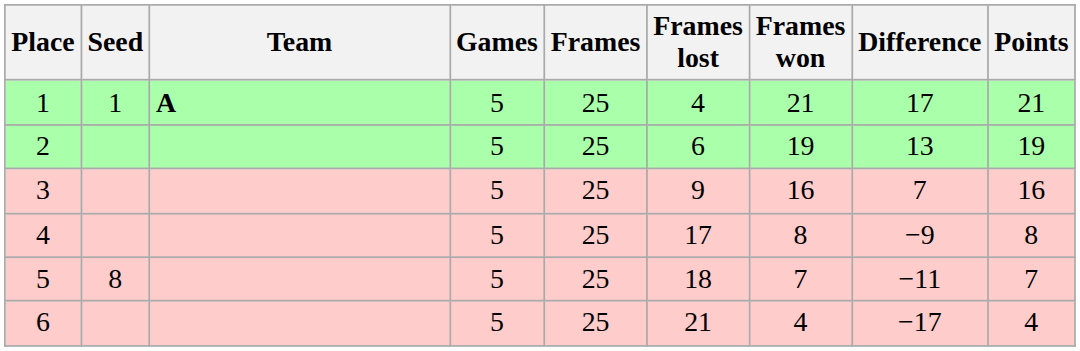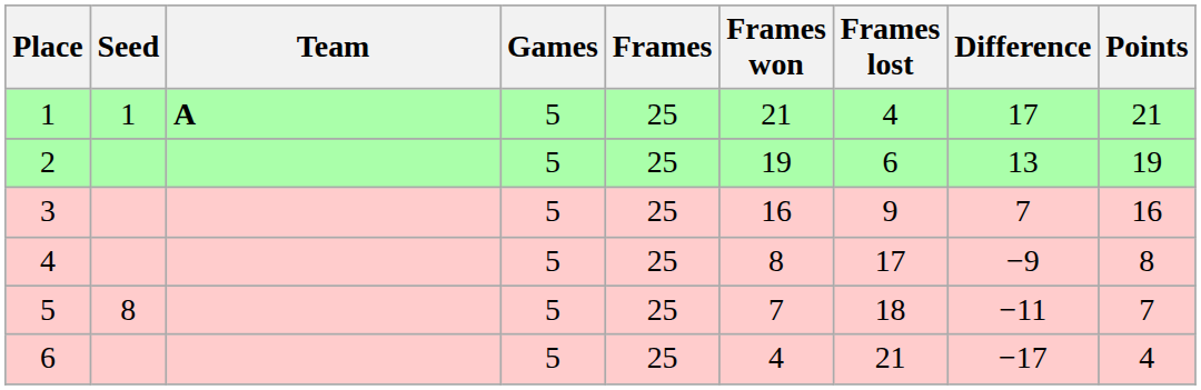columns swapped: Frames won <-> Frames lost
